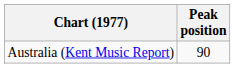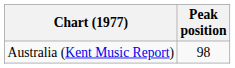Australia (Kent Music Report) | Peak position: 90 -> 98
